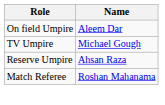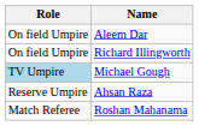+ row: On field Umpire | Richard Illingworth
Michael Gough | Role: no background -> lightblue background
